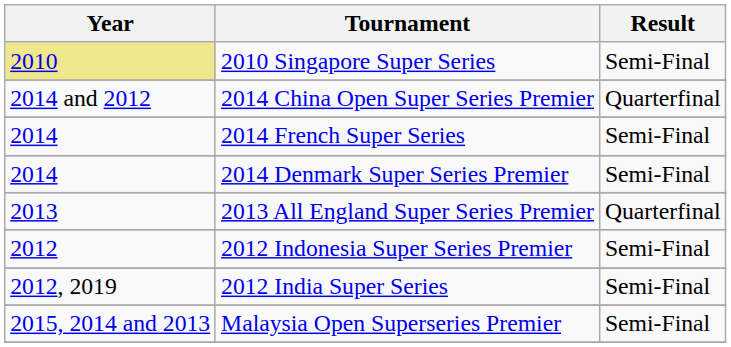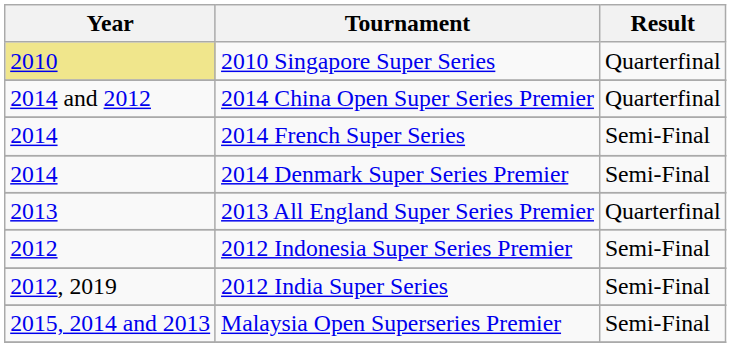2010 Singapore Super Series | Result: Semi-Final -> Quarterfinal
